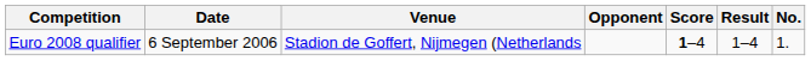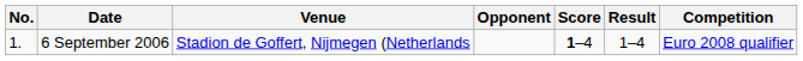columns swapped: No. <-> Competition
